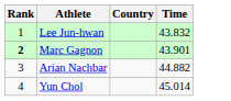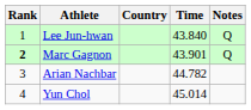+ column: Notes | Q | Q
Lee Jun-hwan | Time: 43.832 -> 43.840
Arian Nachbar | Time: 44.882 -> 44.782
